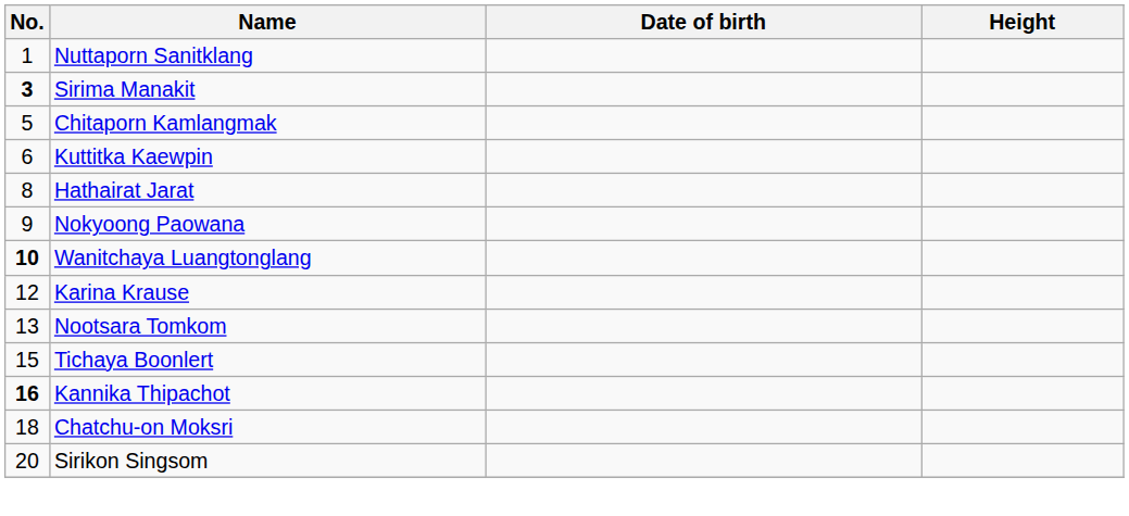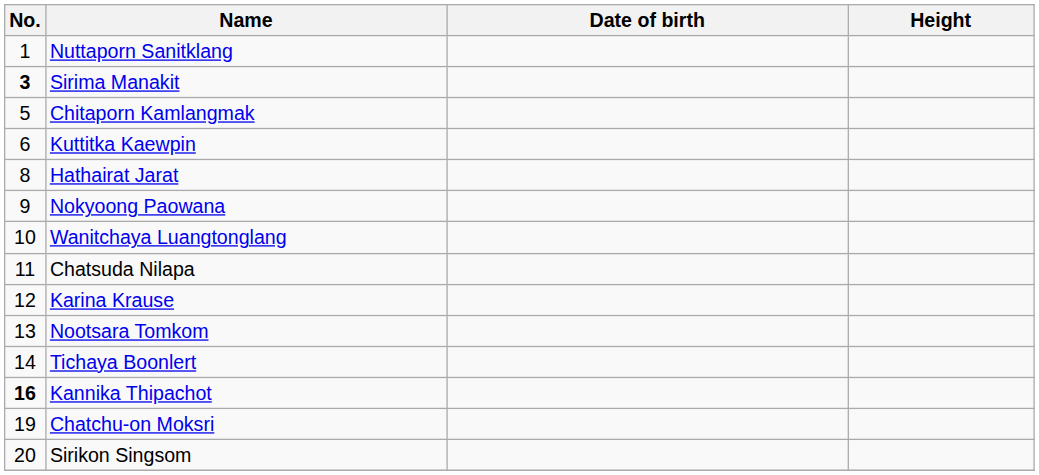Wanitchaya Luangtonglang | No.: bold -> normal
+ row: 11 | Chatsuda Nilapa
Tichaya Boonlert | No.: 15 -> 14
Chatchu-on Moksri | No.: 18 -> 19
